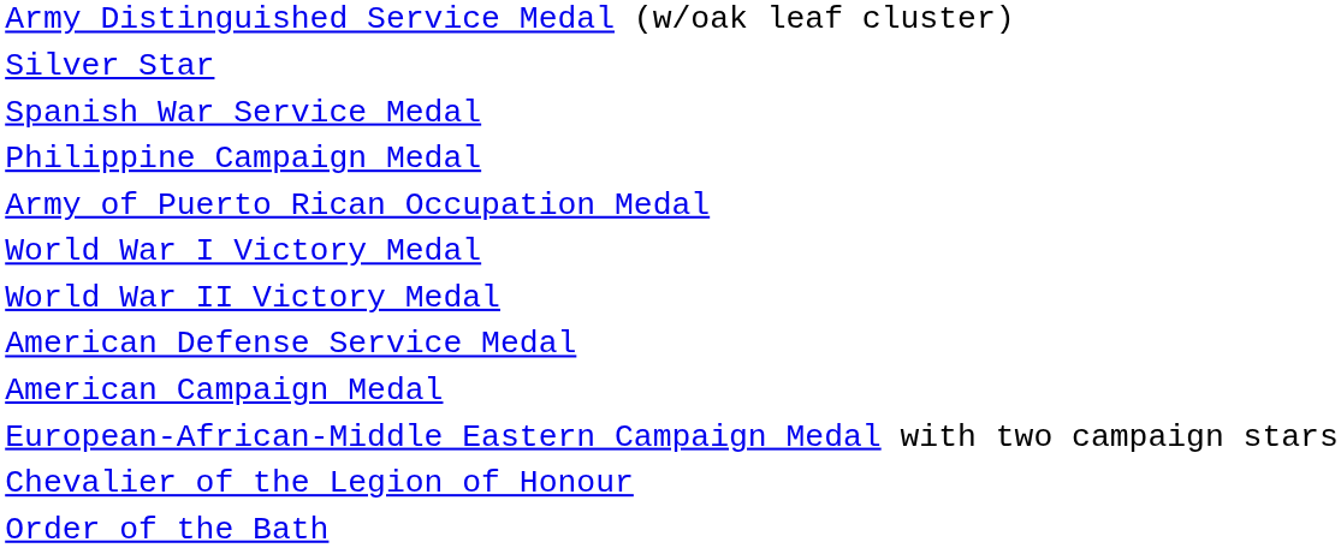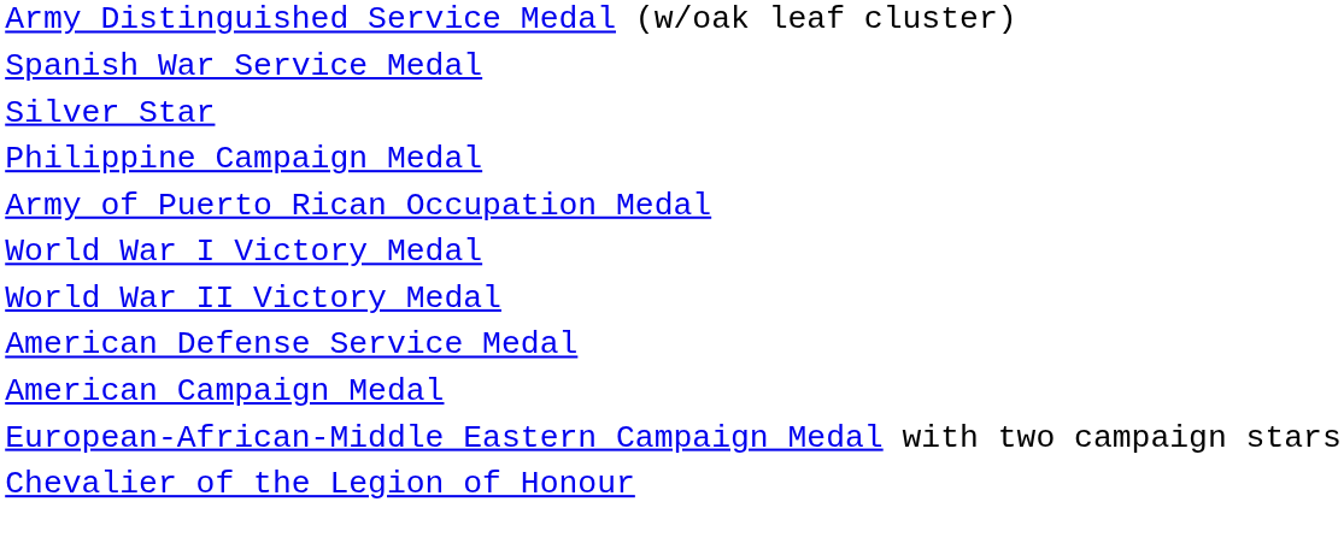rows swapped: Silver Star <-> Spanish War Service Medal
- row: Order of the Bath
